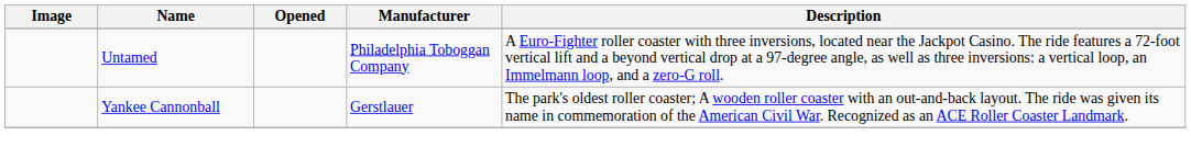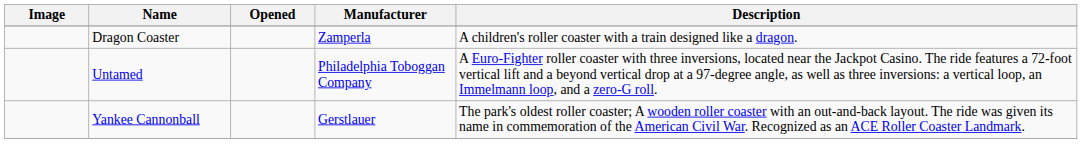+ row: Dragon Coaster | Zamperla | A children's roller coaster with a train designed like a dragon.
